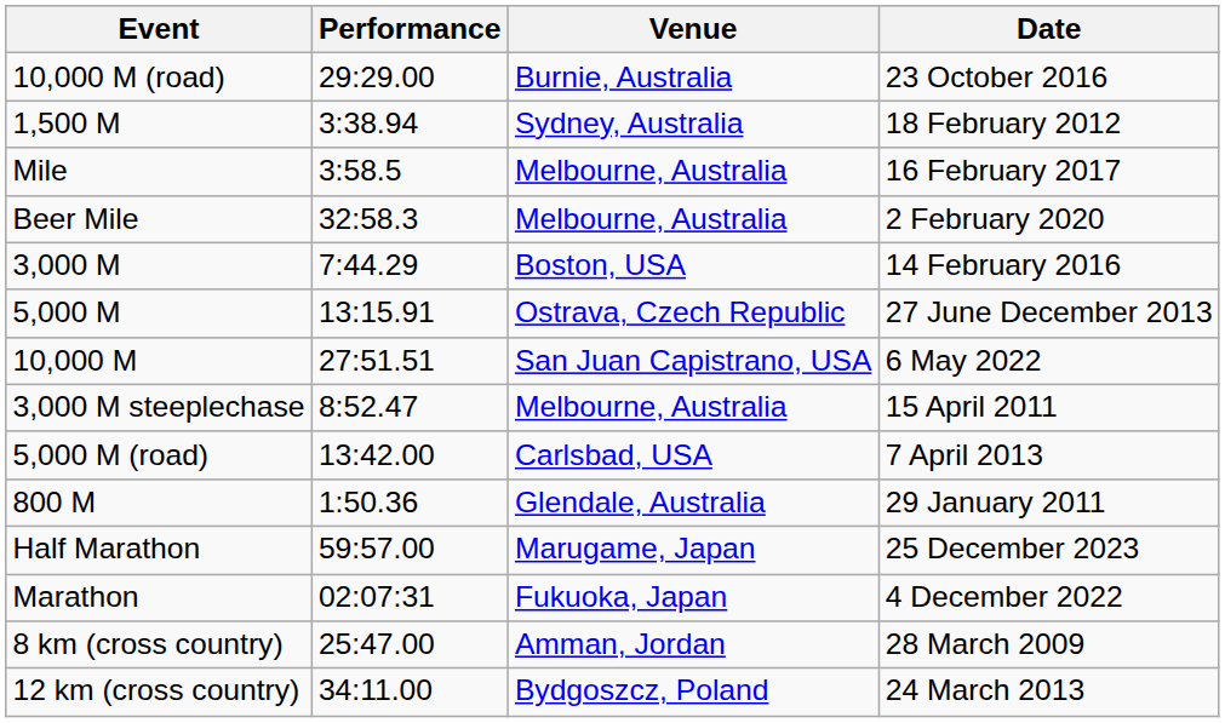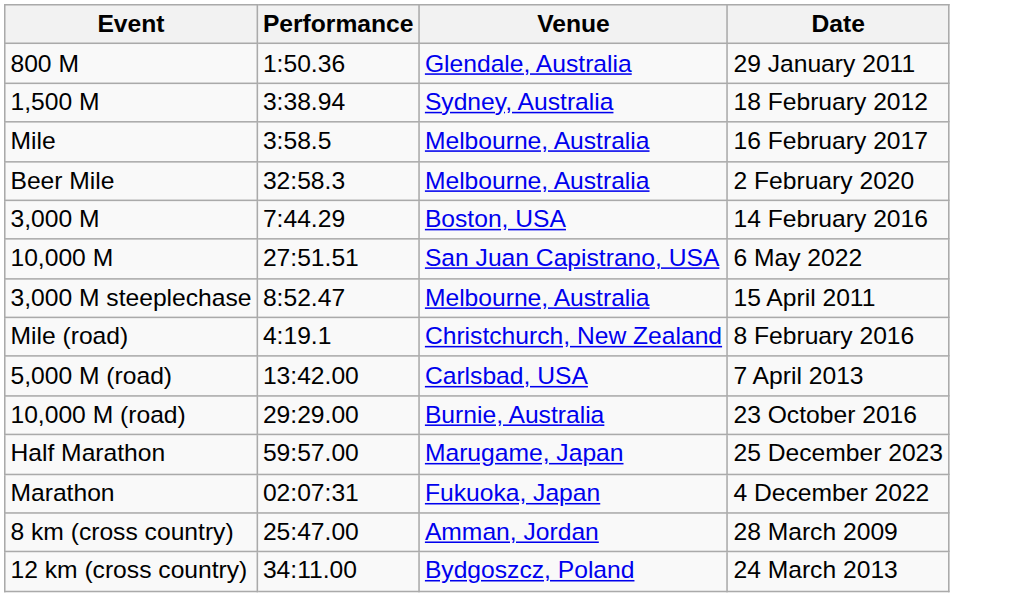rows swapped: 800 M <-> 10,000 M (road)
- row: 5,000 M | 13:15.91 | Ostrava, Czech Republic | 27 June December 2013
+ row: Mile (road) | 4:19.1 | Christchurch, New Zealand | 8 February 2016
